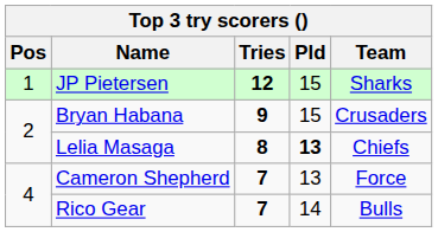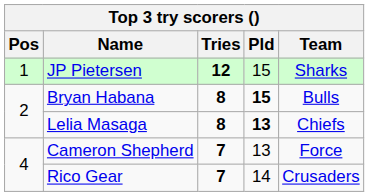Bryan Habana | Tries: 9 -> 8
Bryan Habana | Pld: normal -> bold
Bryan Habana | Team: Crusaders -> Bulls
Rico Gear | Team: Bulls -> Crusaders
